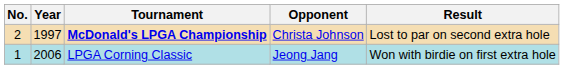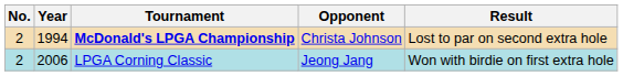McDonald's LPGA Championship | Year: 1997 -> 1994
LPGA Corning Classic | No.: 1 -> 2
